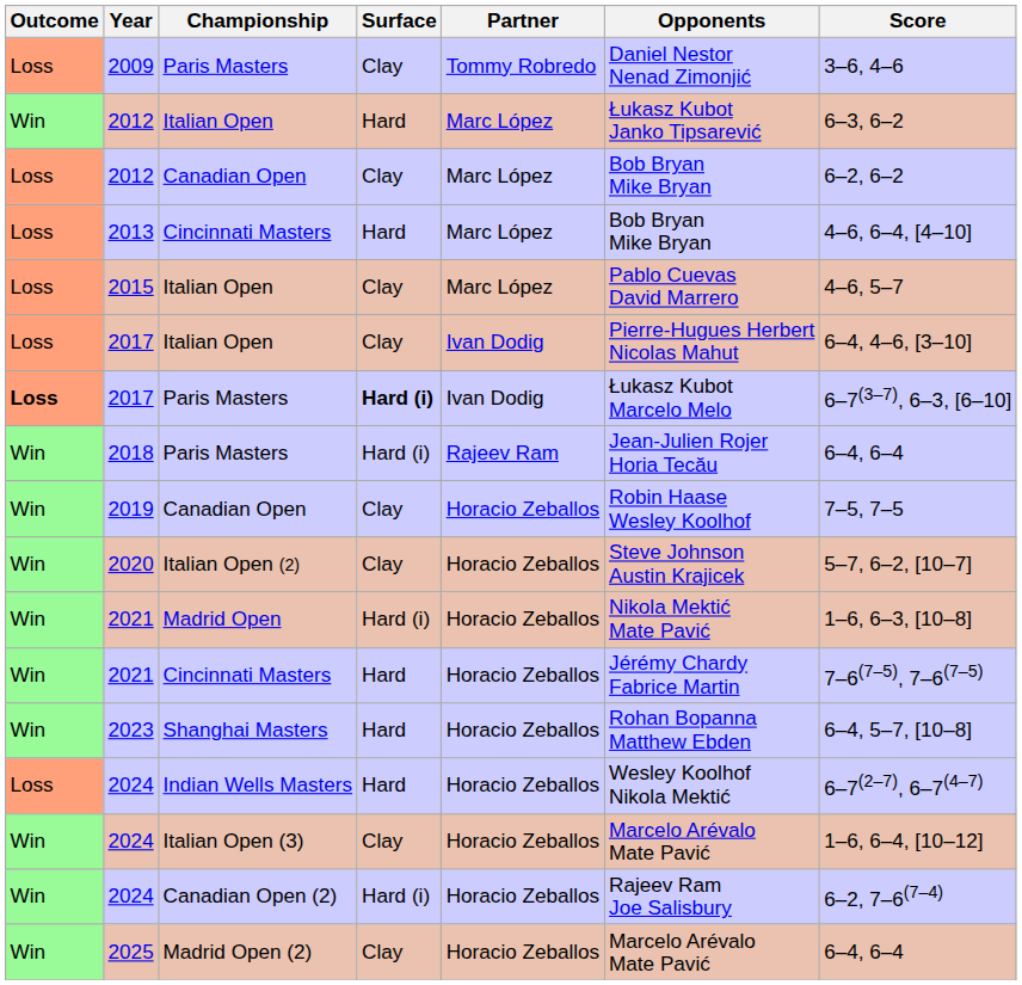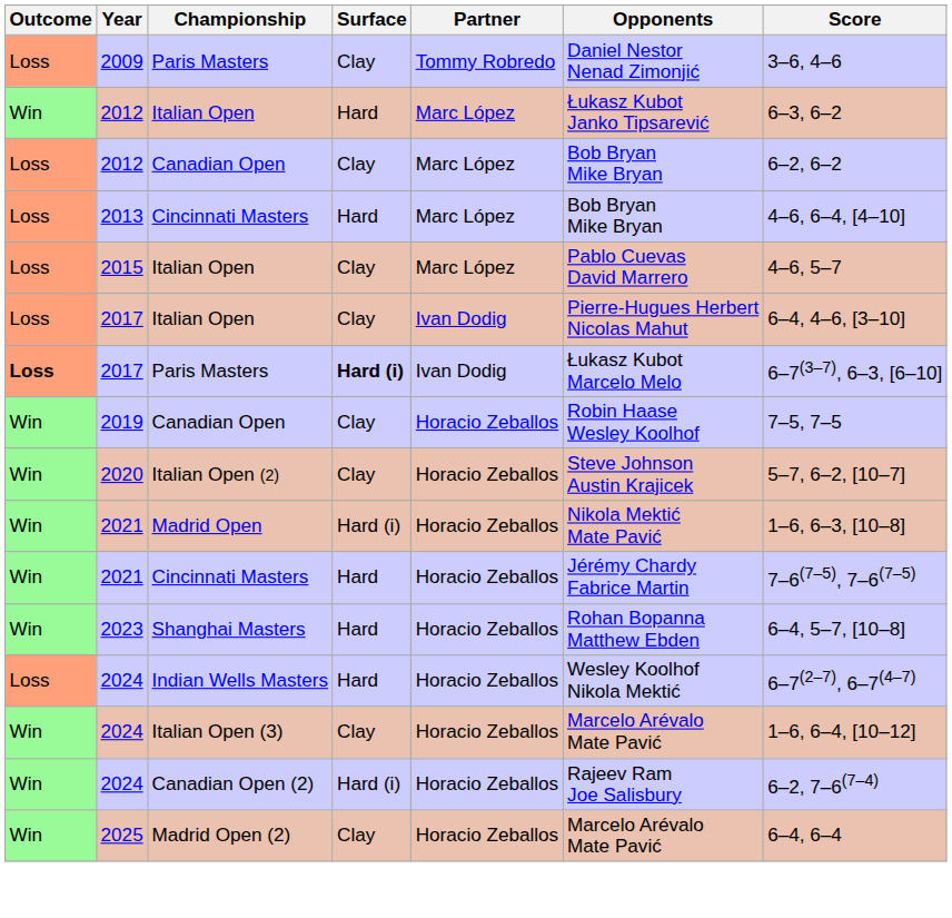- row: Win | 2018 | Paris Masters | Hard (i) | Rajeev Ram | Jean-Julien Rojer Horia Tecău | 6–4, 6–4
